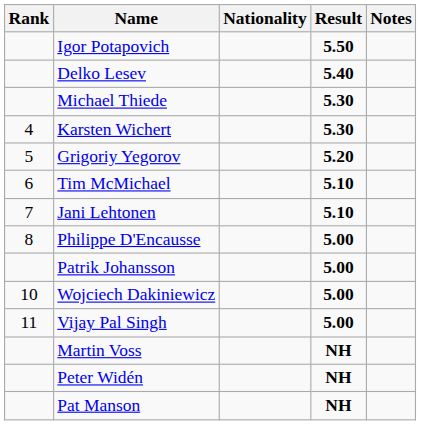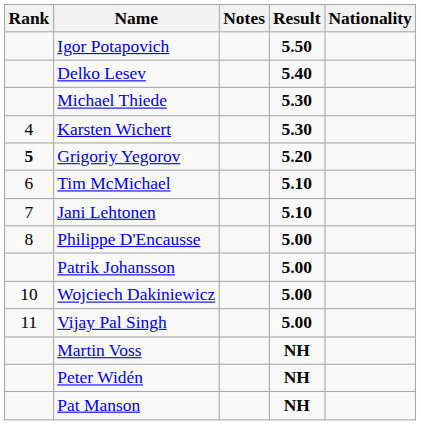columns swapped: Nationality <-> Notes
Grigoriy Yegorov | Rank: normal -> bold
